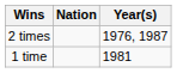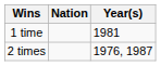rows swapped: 2 times <-> 1 time
